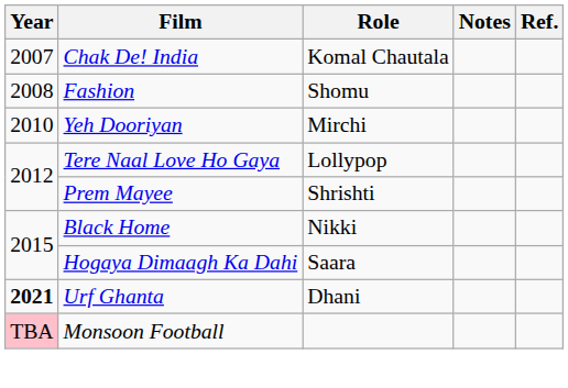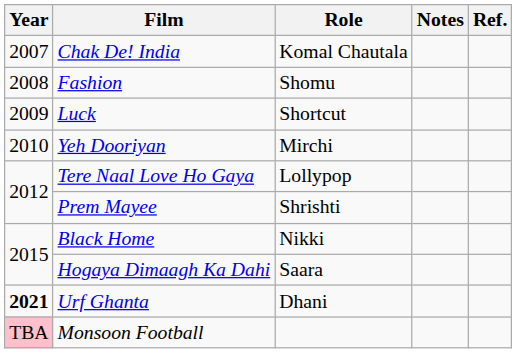+ row: 2009 | Luck | Shortcut
